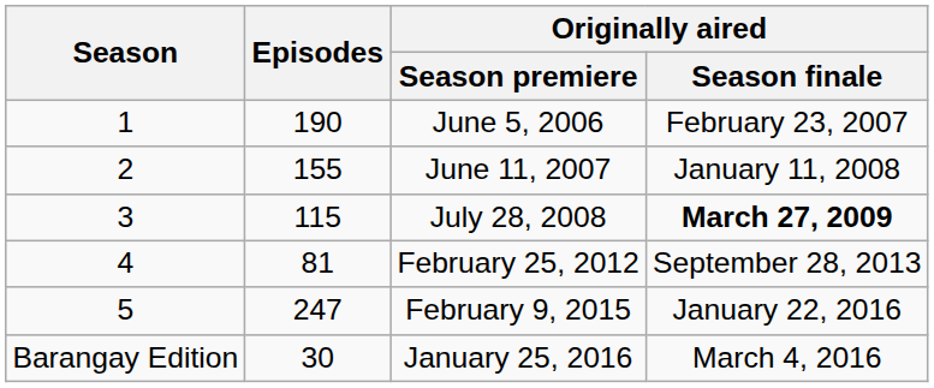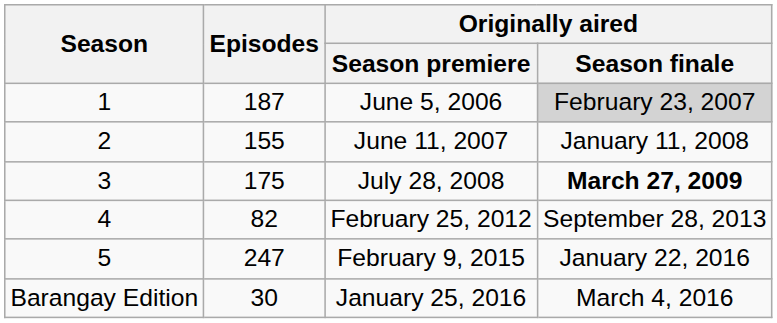June 5, 2006 | Episodes: 190 -> 187
June 5, 2006 | Originally aired / Season finale: no background -> lightgrey background
July 28, 2008 | Episodes: 115 -> 175
February 25, 2012 | Episodes: 81 -> 82
